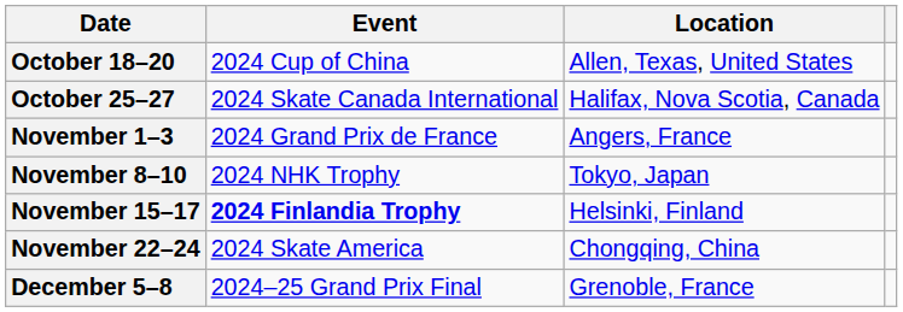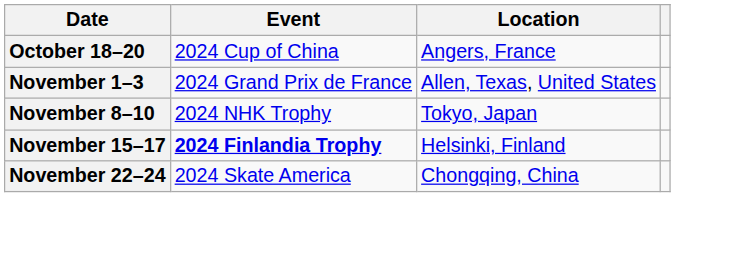October 18–20 | Location: Allen, Texas, United States -> Angers, France
- row: October 25–27 | 2024 Skate Canada International | Halifax, Nova Scotia, Canada
November 1–3 | Location: Angers, France -> Allen, Texas, United States
- row: December 5–8 | 2024–25 Grand Prix Final | Grenoble, France
